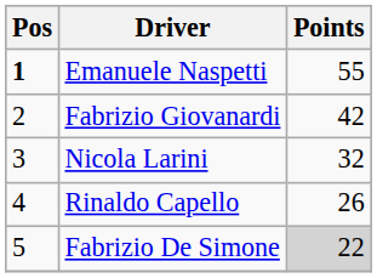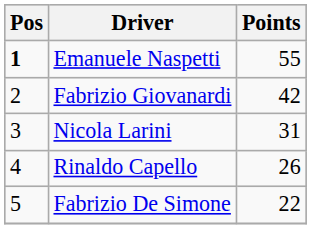Nicola Larini | Points: 32 -> 31
Fabrizio De Simone | Points: lightgrey background -> no background
